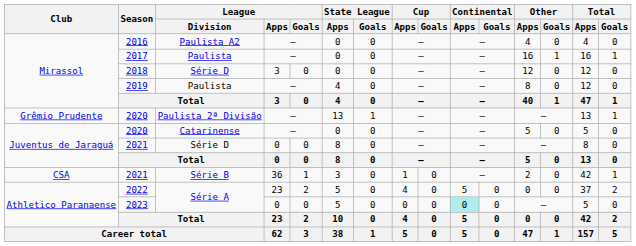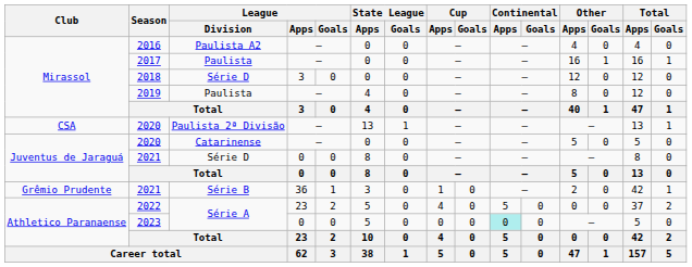2020 / Paulista 2ª Divisão | Club: Grêmio Prudente -> CSA
2021 / Série B | Club: CSA -> Grêmio Prudente
